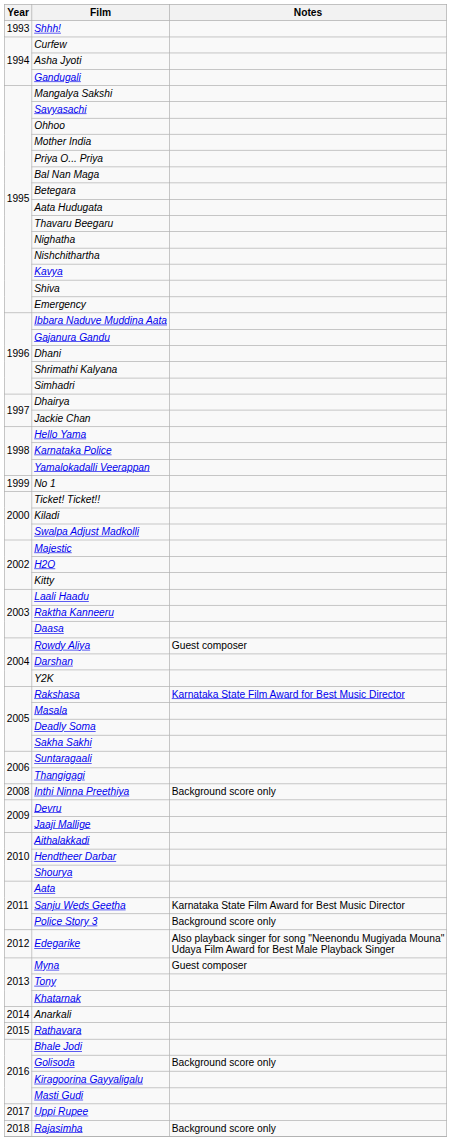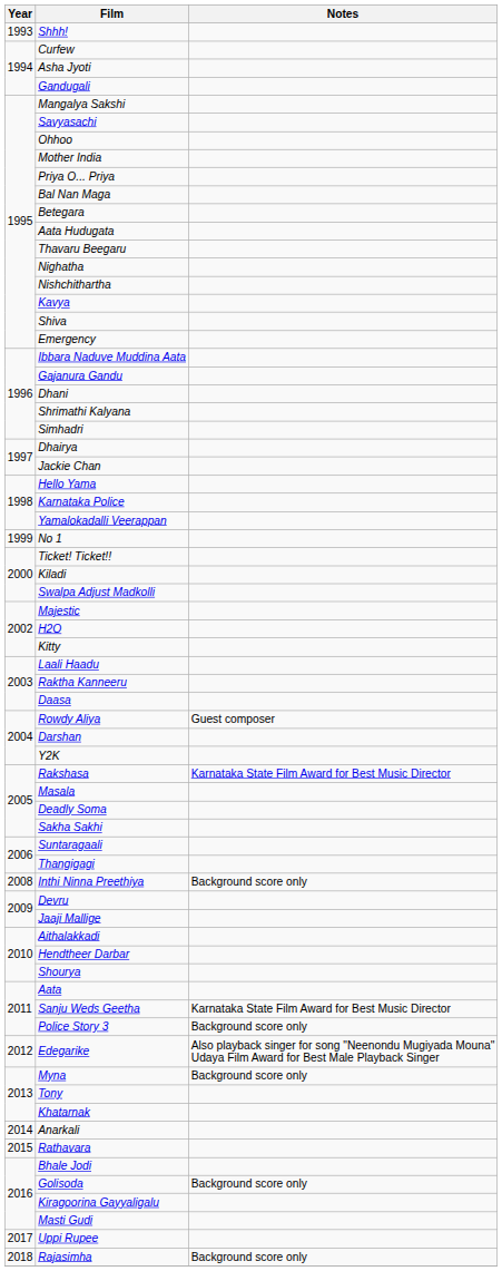Myna | Notes: Guest composer -> Background score only
